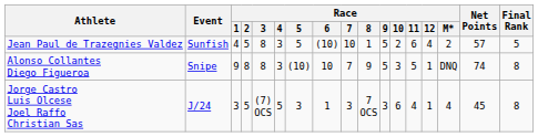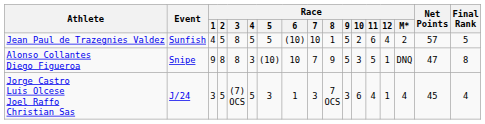Jean Paul de Trazegnies Valdez | Race / 4: 3 -> 5
Alonso Collantes Diego Figueroa | Net Points: 74 -> 47
Jorge Castro Luis Olcese Joel Raffo Christian Sas | Final Rank: 8 -> 4
